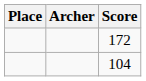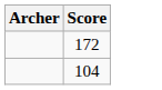- column: Place
